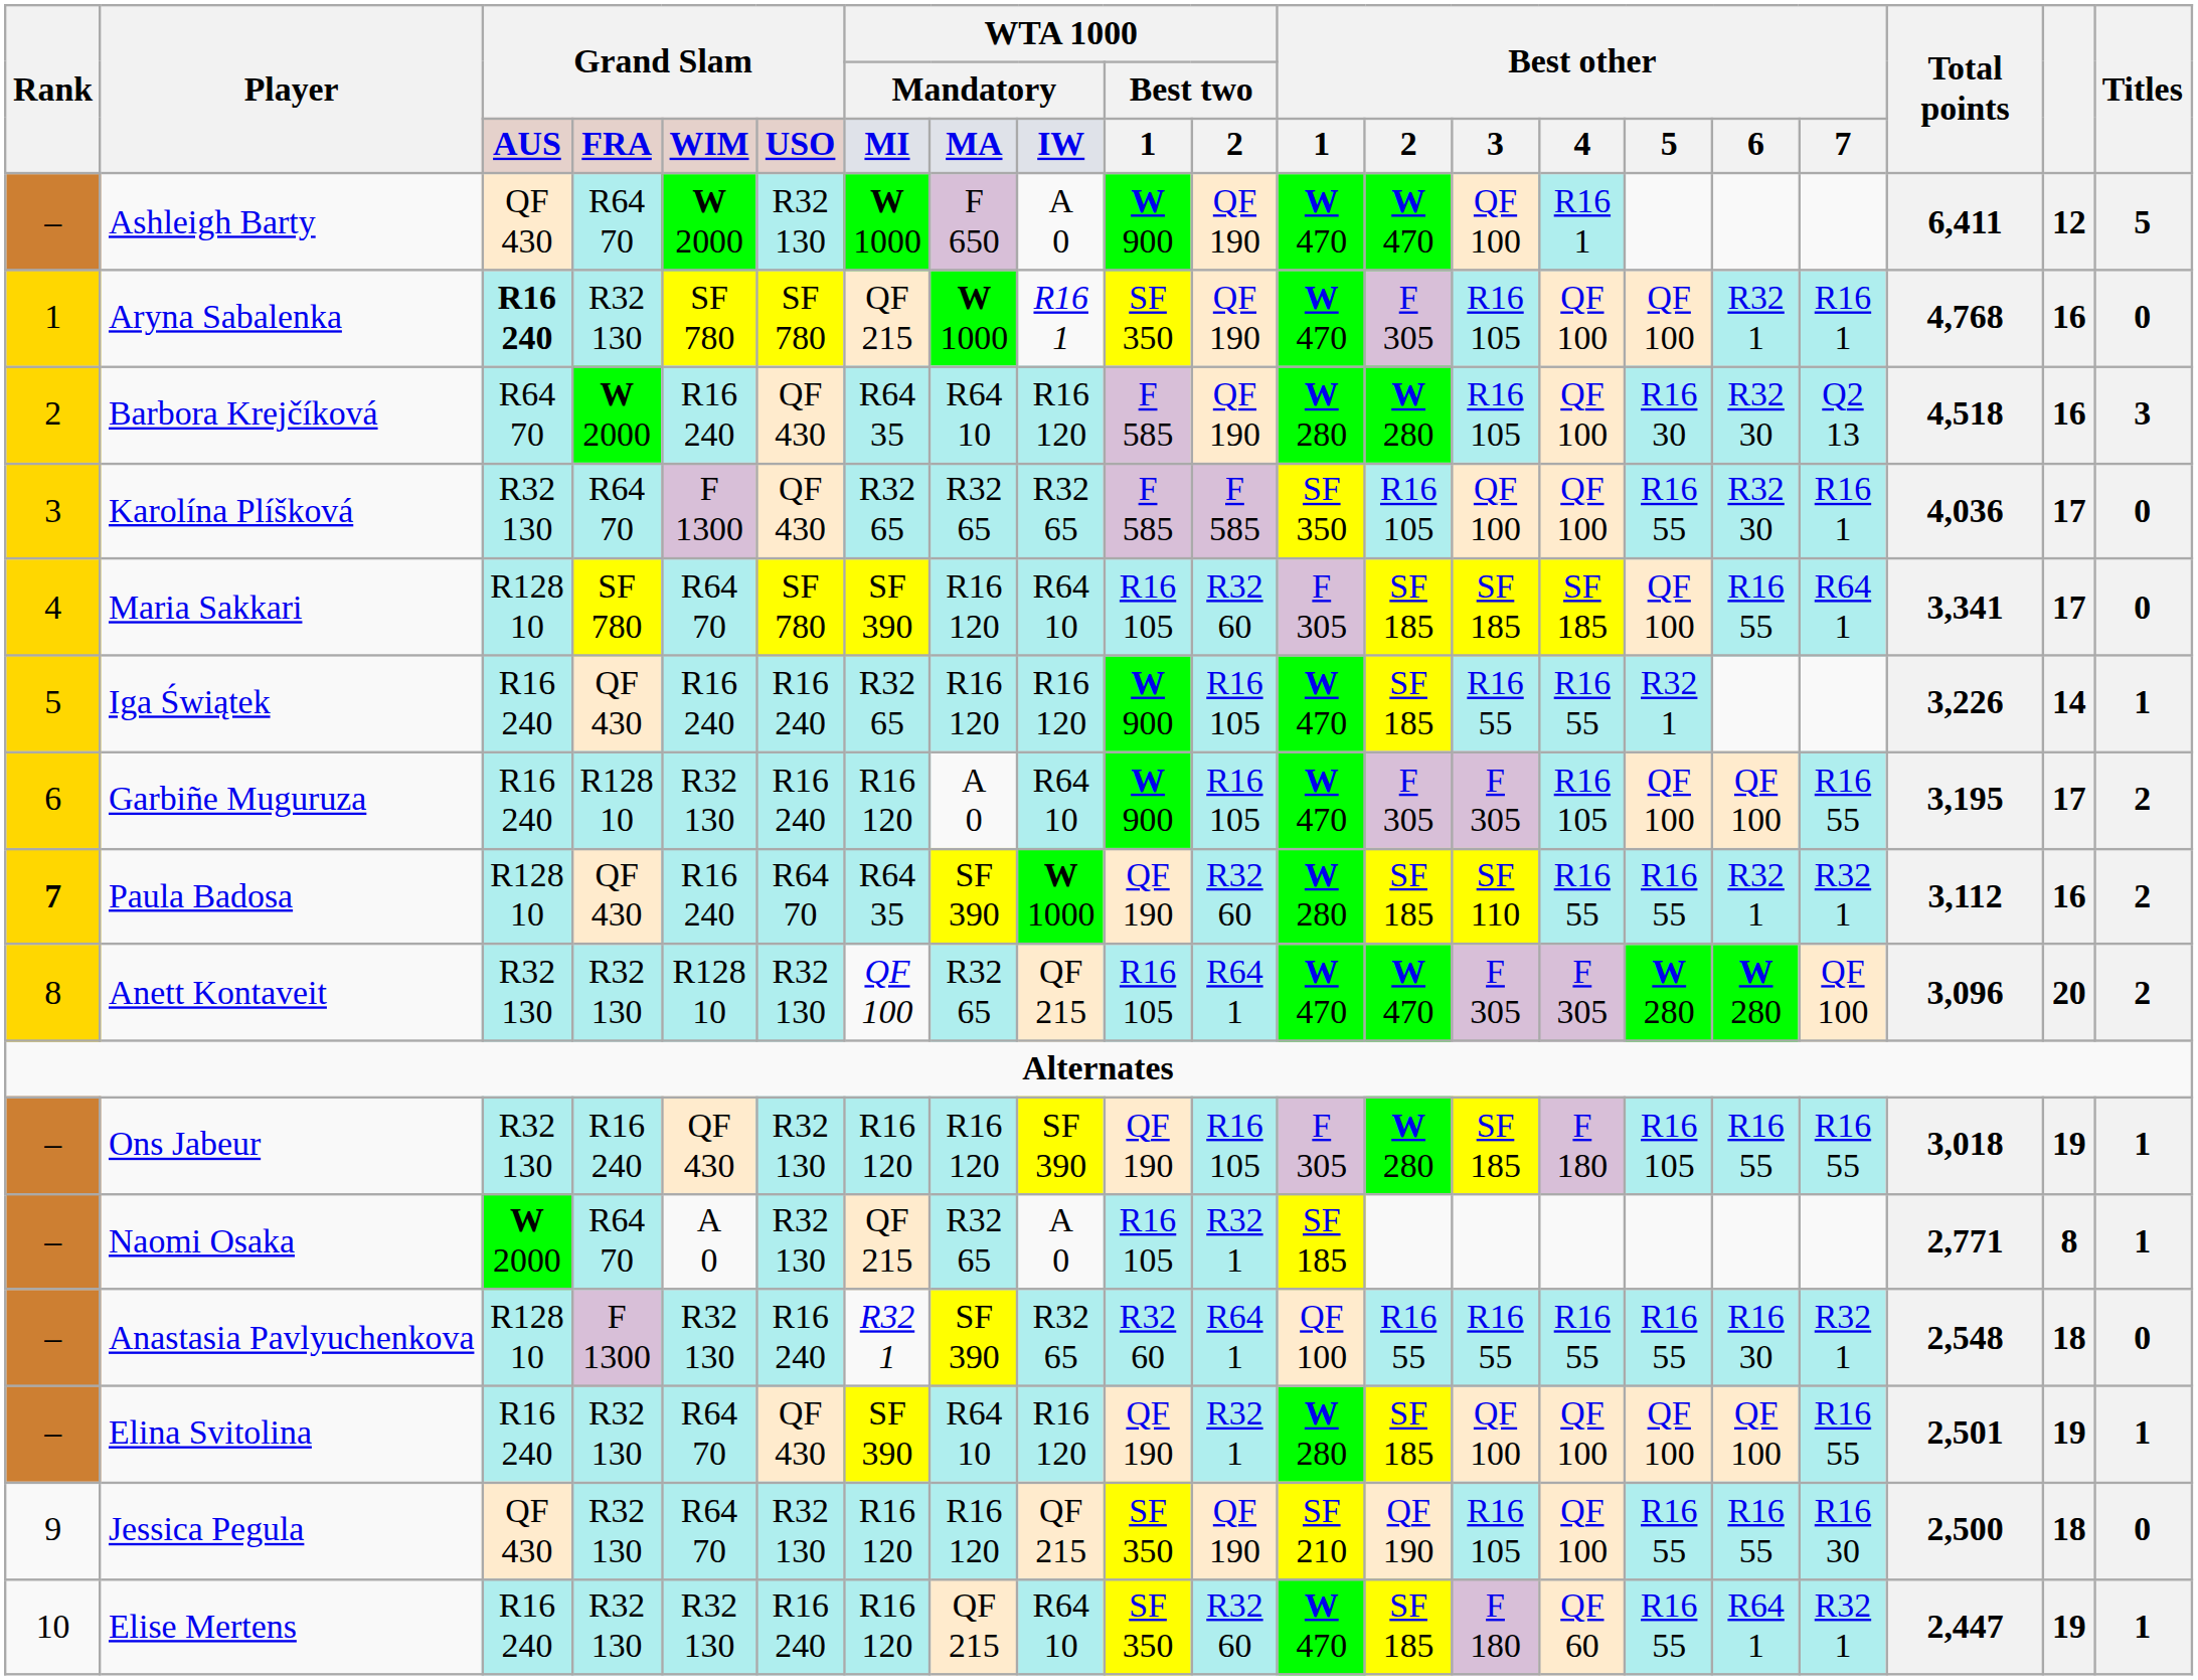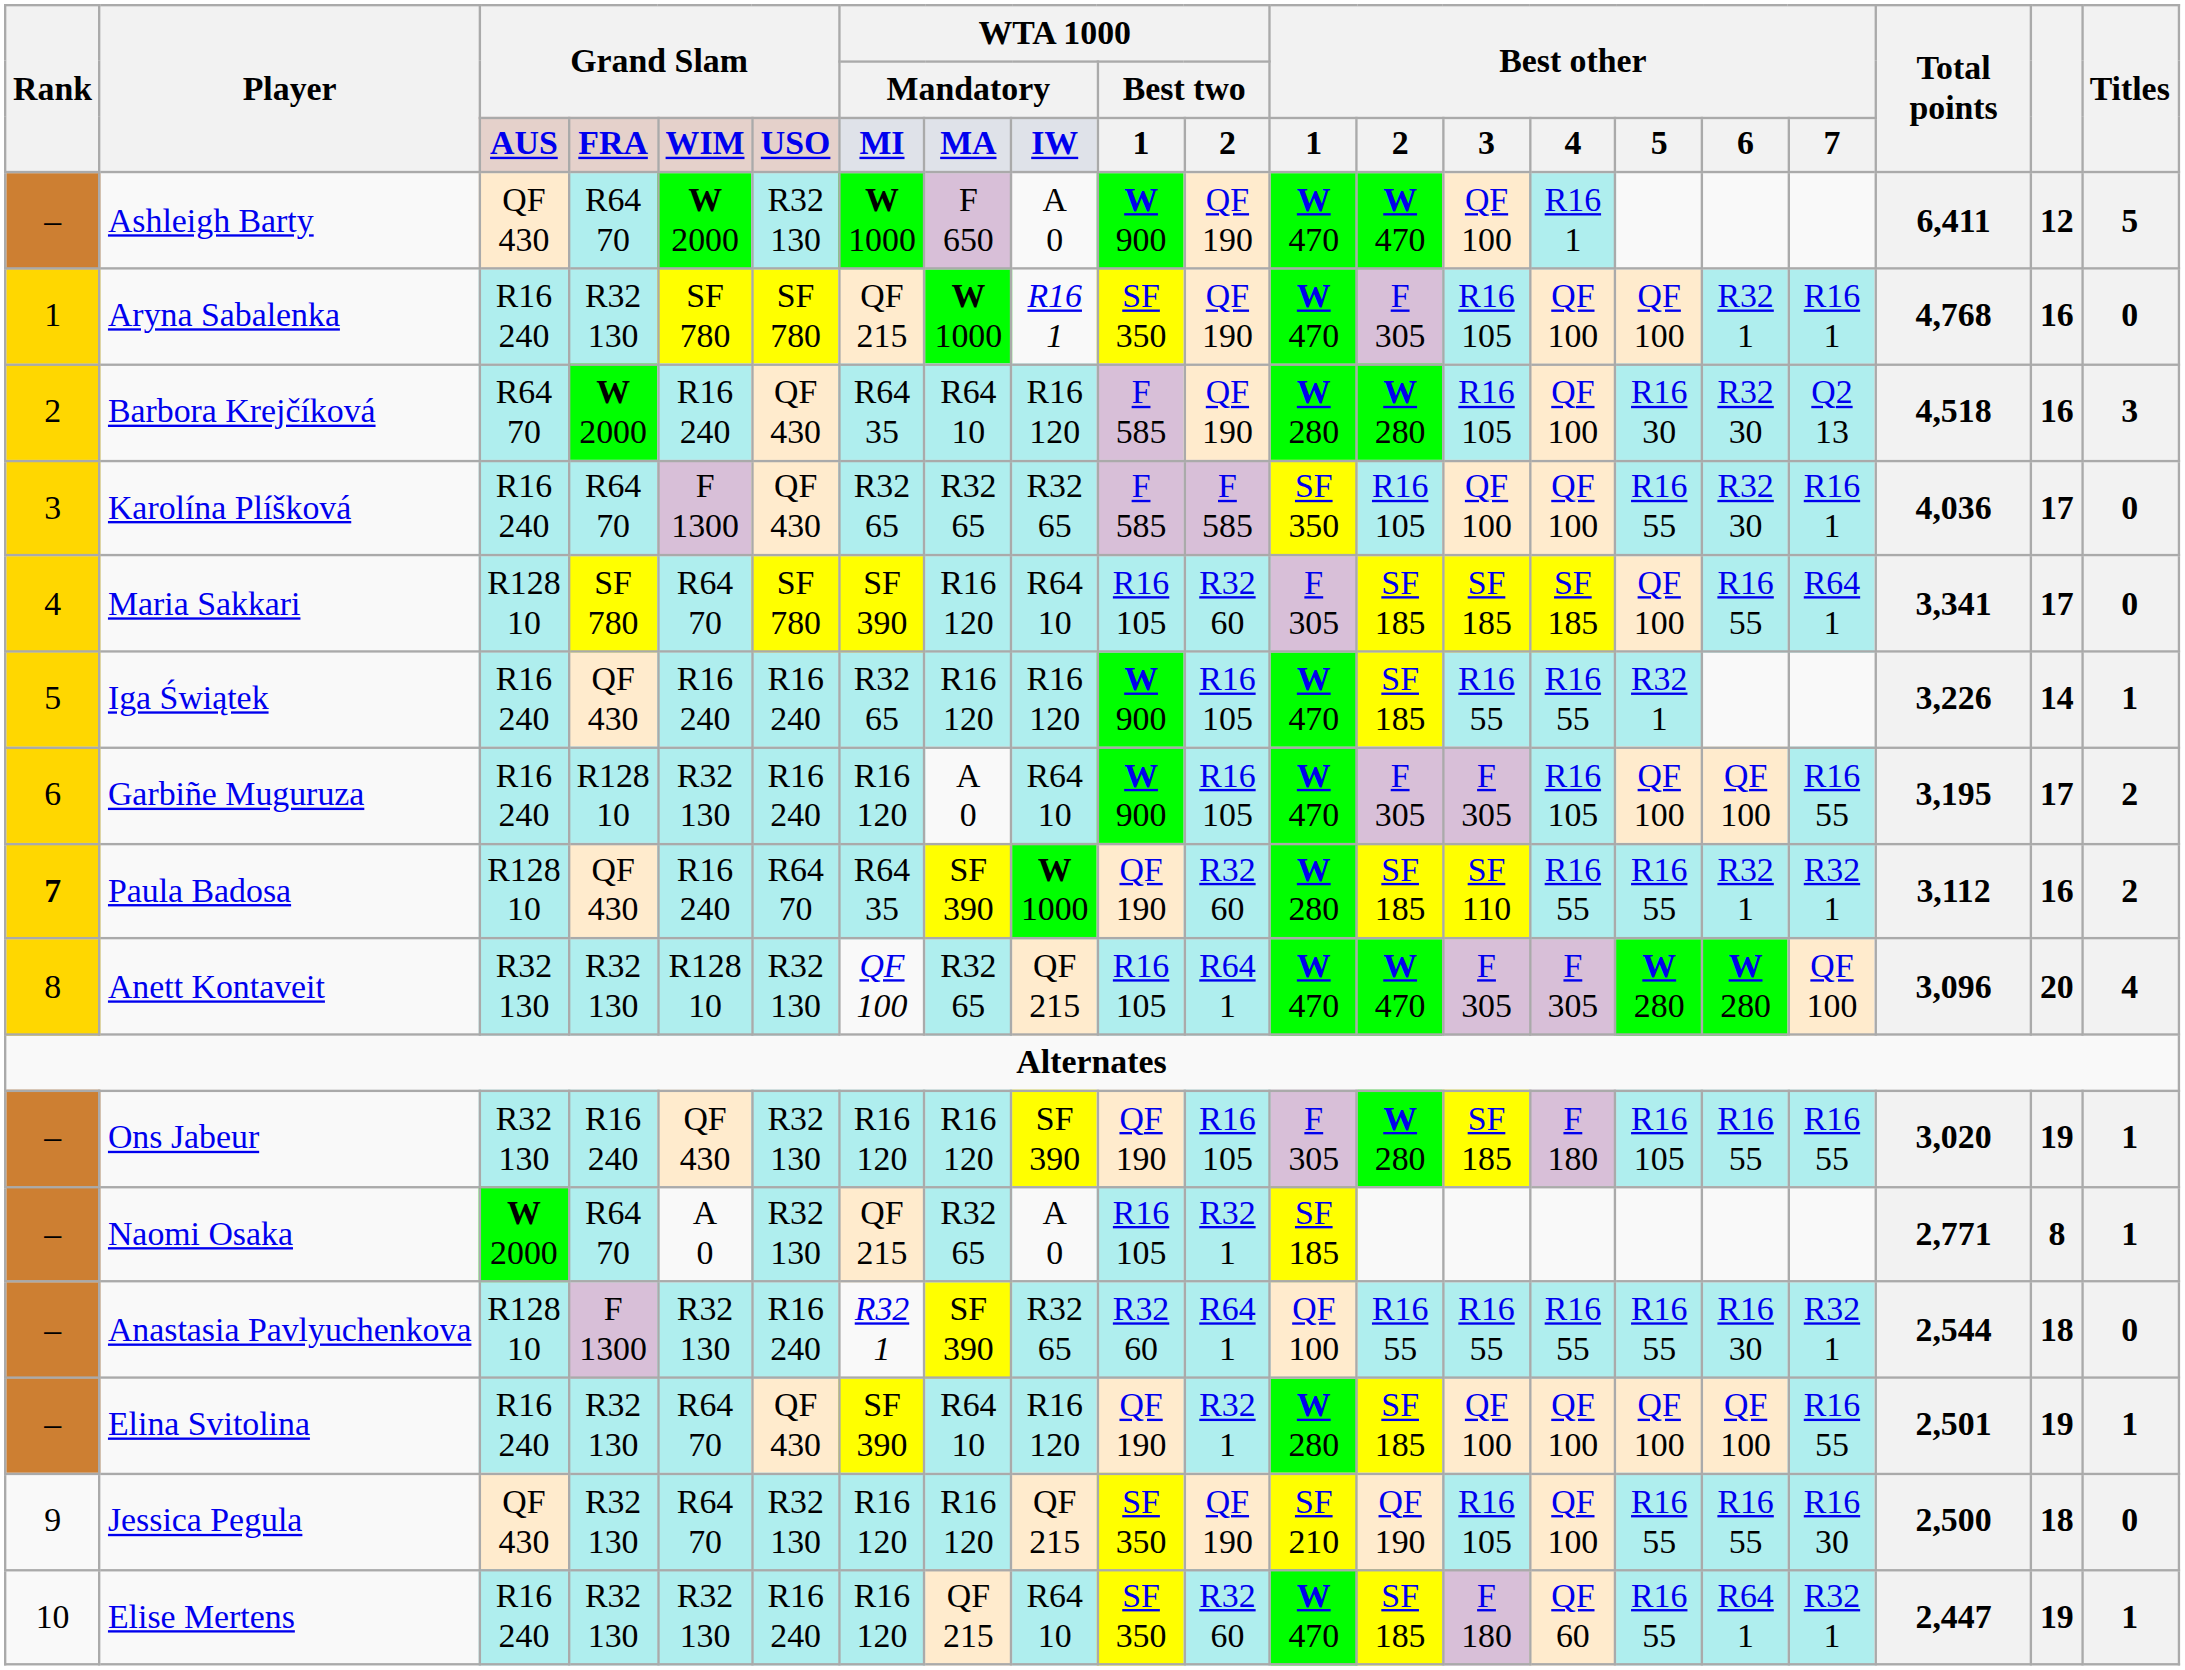Aryna Sabalenka | column 3: bold -> normal
Karolína Plíšková | column 3: R32 130 -> R16 240
Anett Kontaveit | Titles: 2 -> 4
Ons Jabeur | Total points: 3,018 -> 3,020
Anastasia Pavlyuchenkova | Total points: 2,548 -> 2,544
